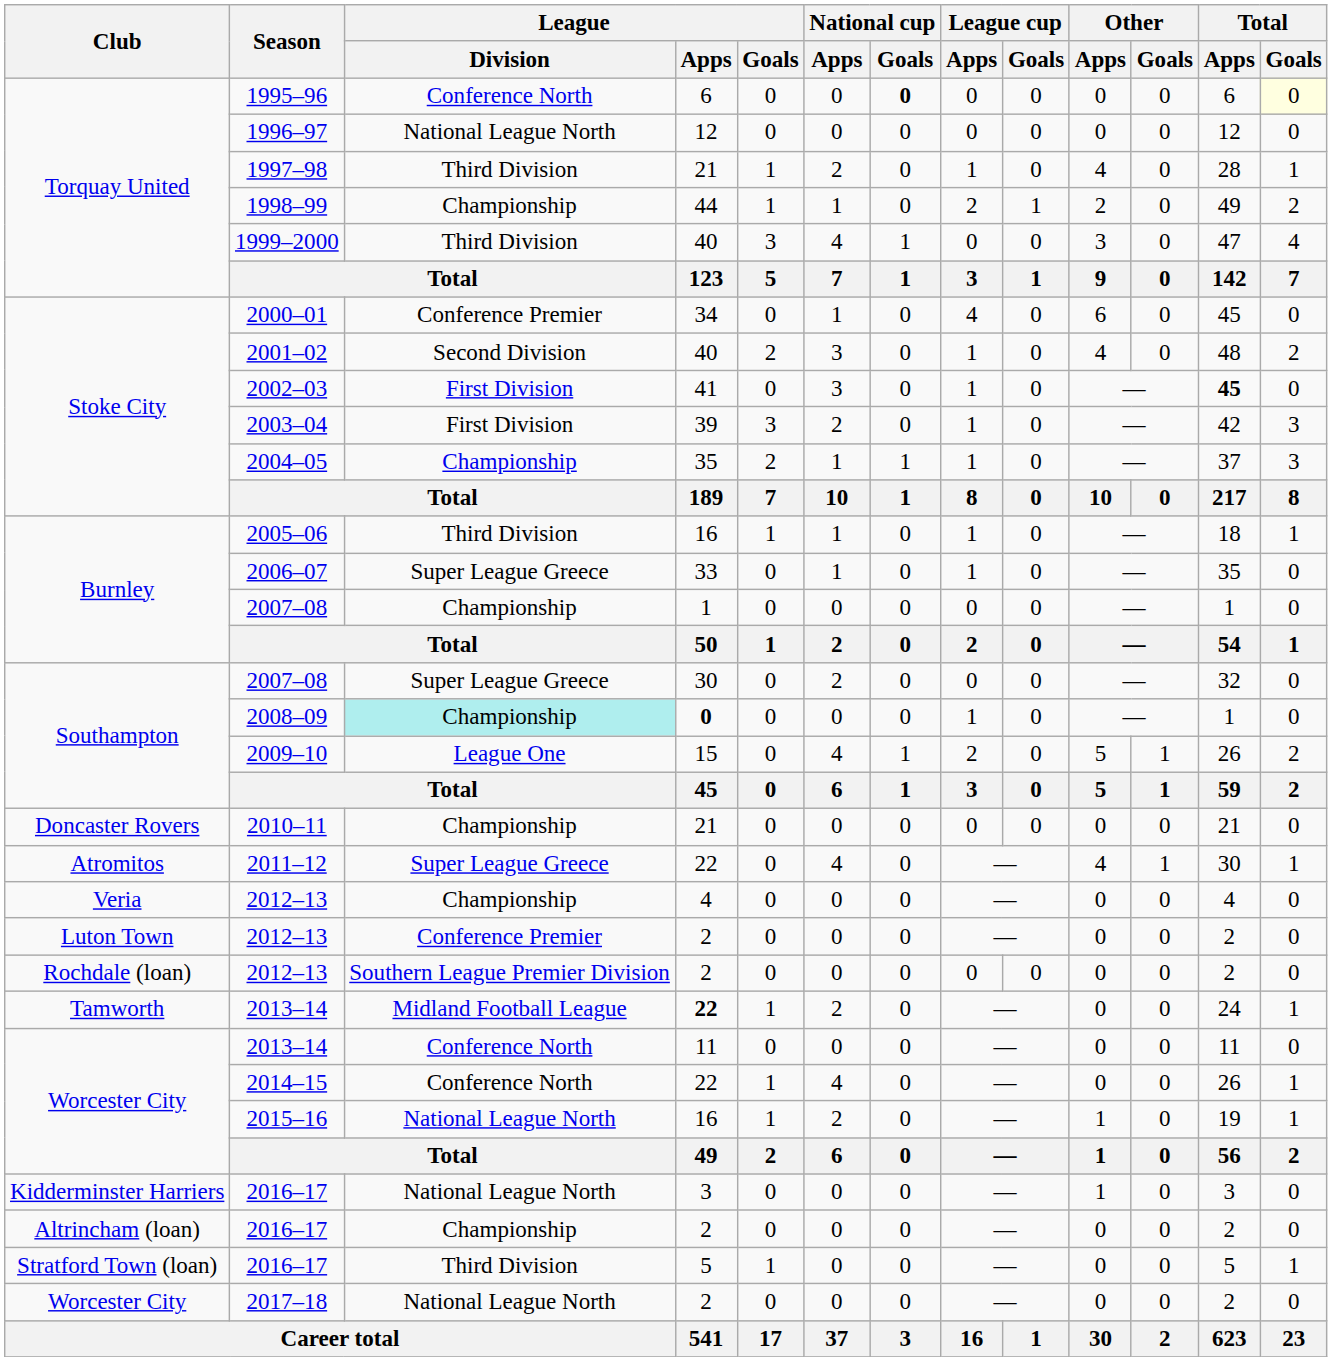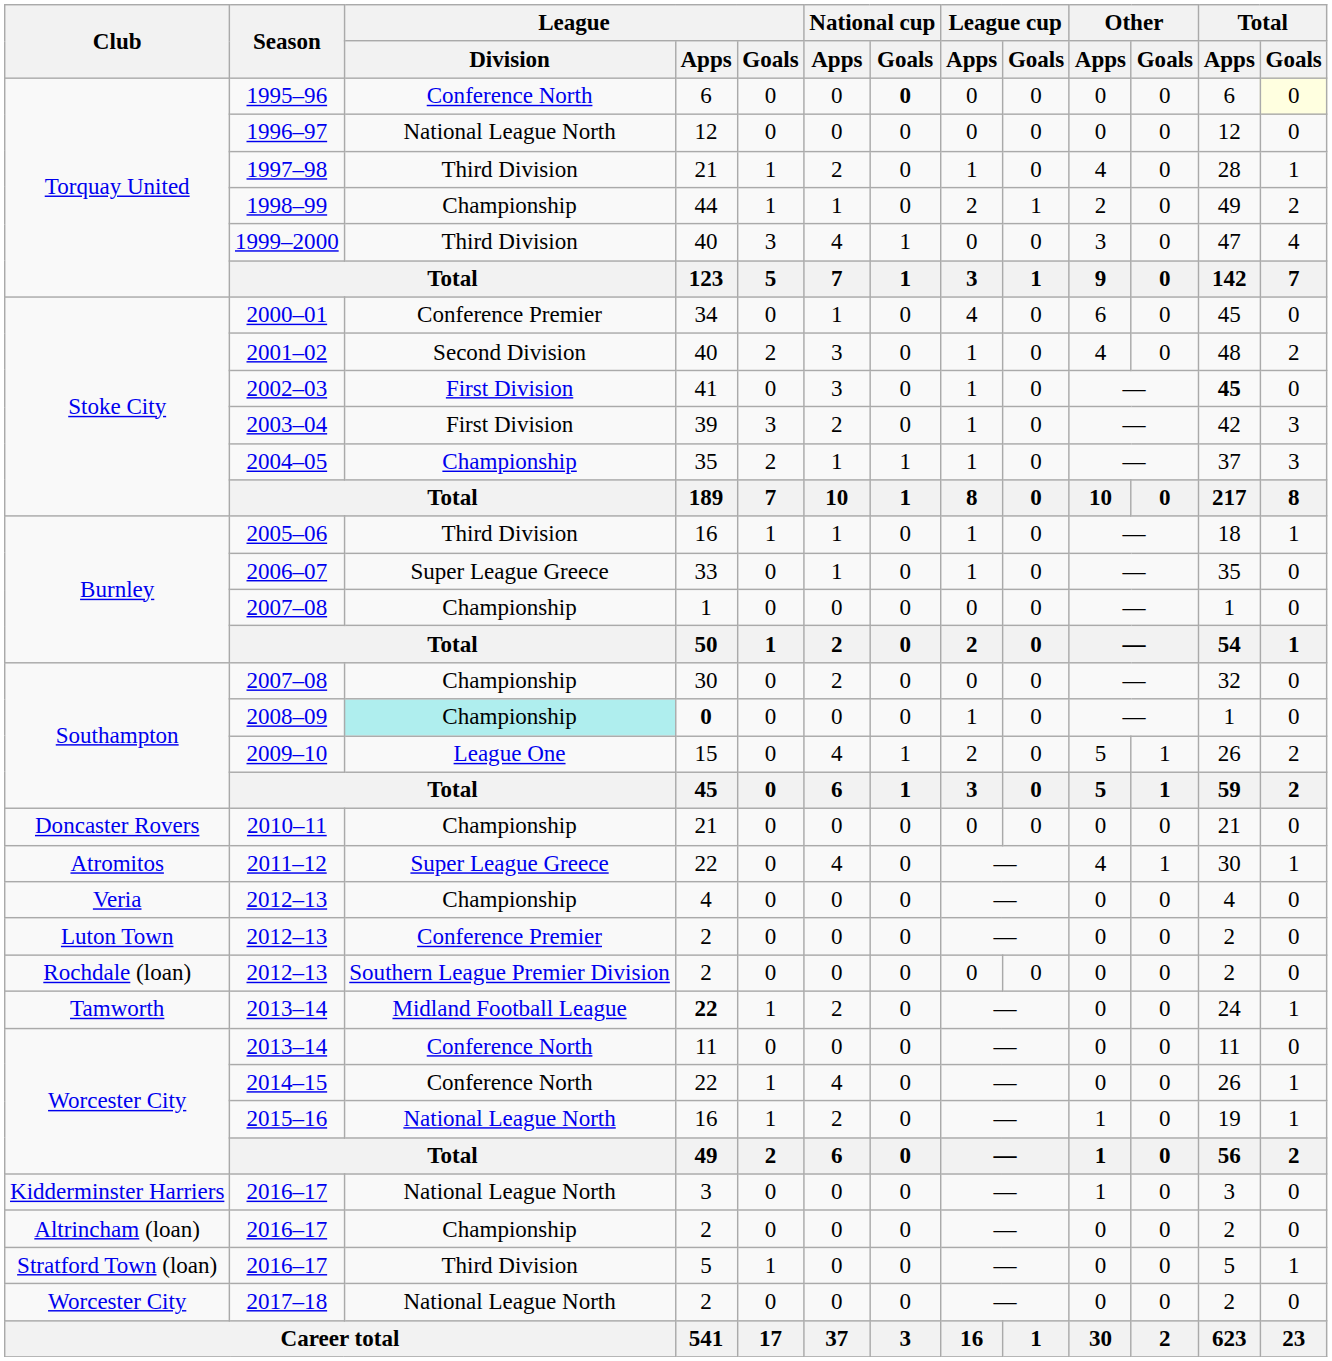Southampton / 2007–08 | League / Division: Super League Greece -> Championship
